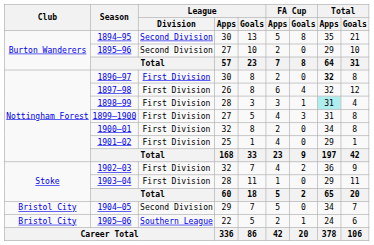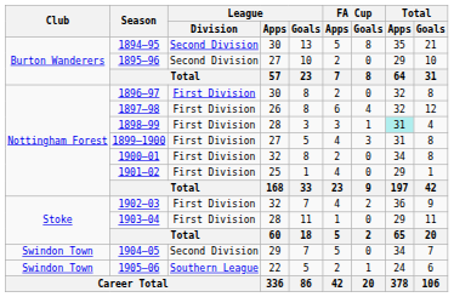1896–97 | Total / Apps: bold -> normal
1904–05 | Club: Bristol City -> Swindon Town
1905–06 | Club: Bristol City -> Swindon Town
